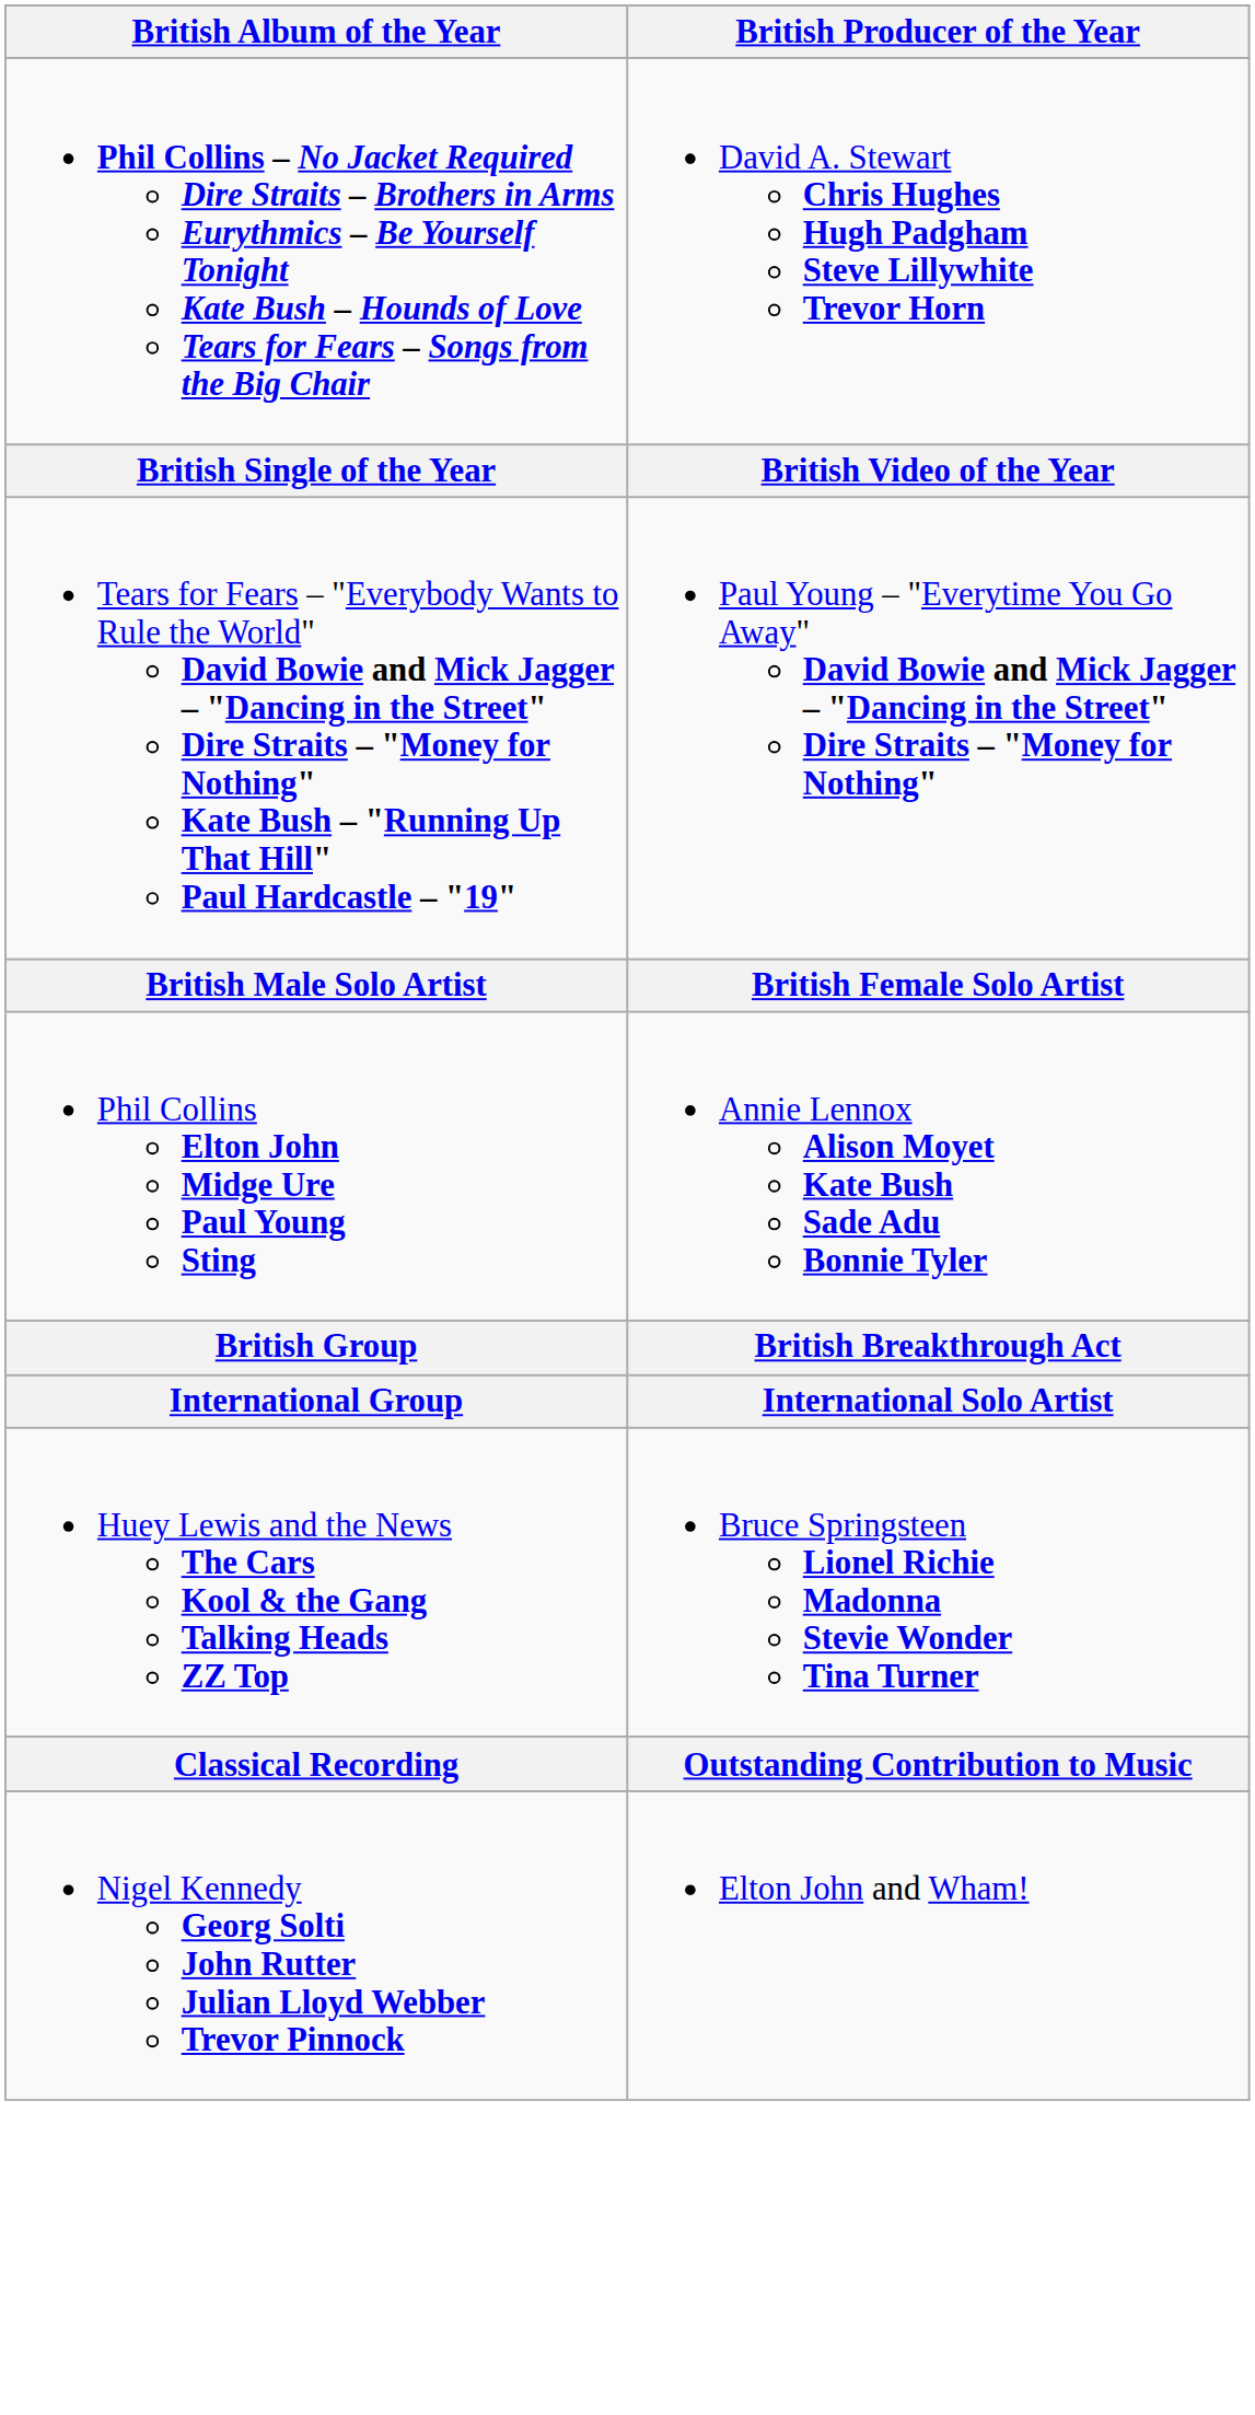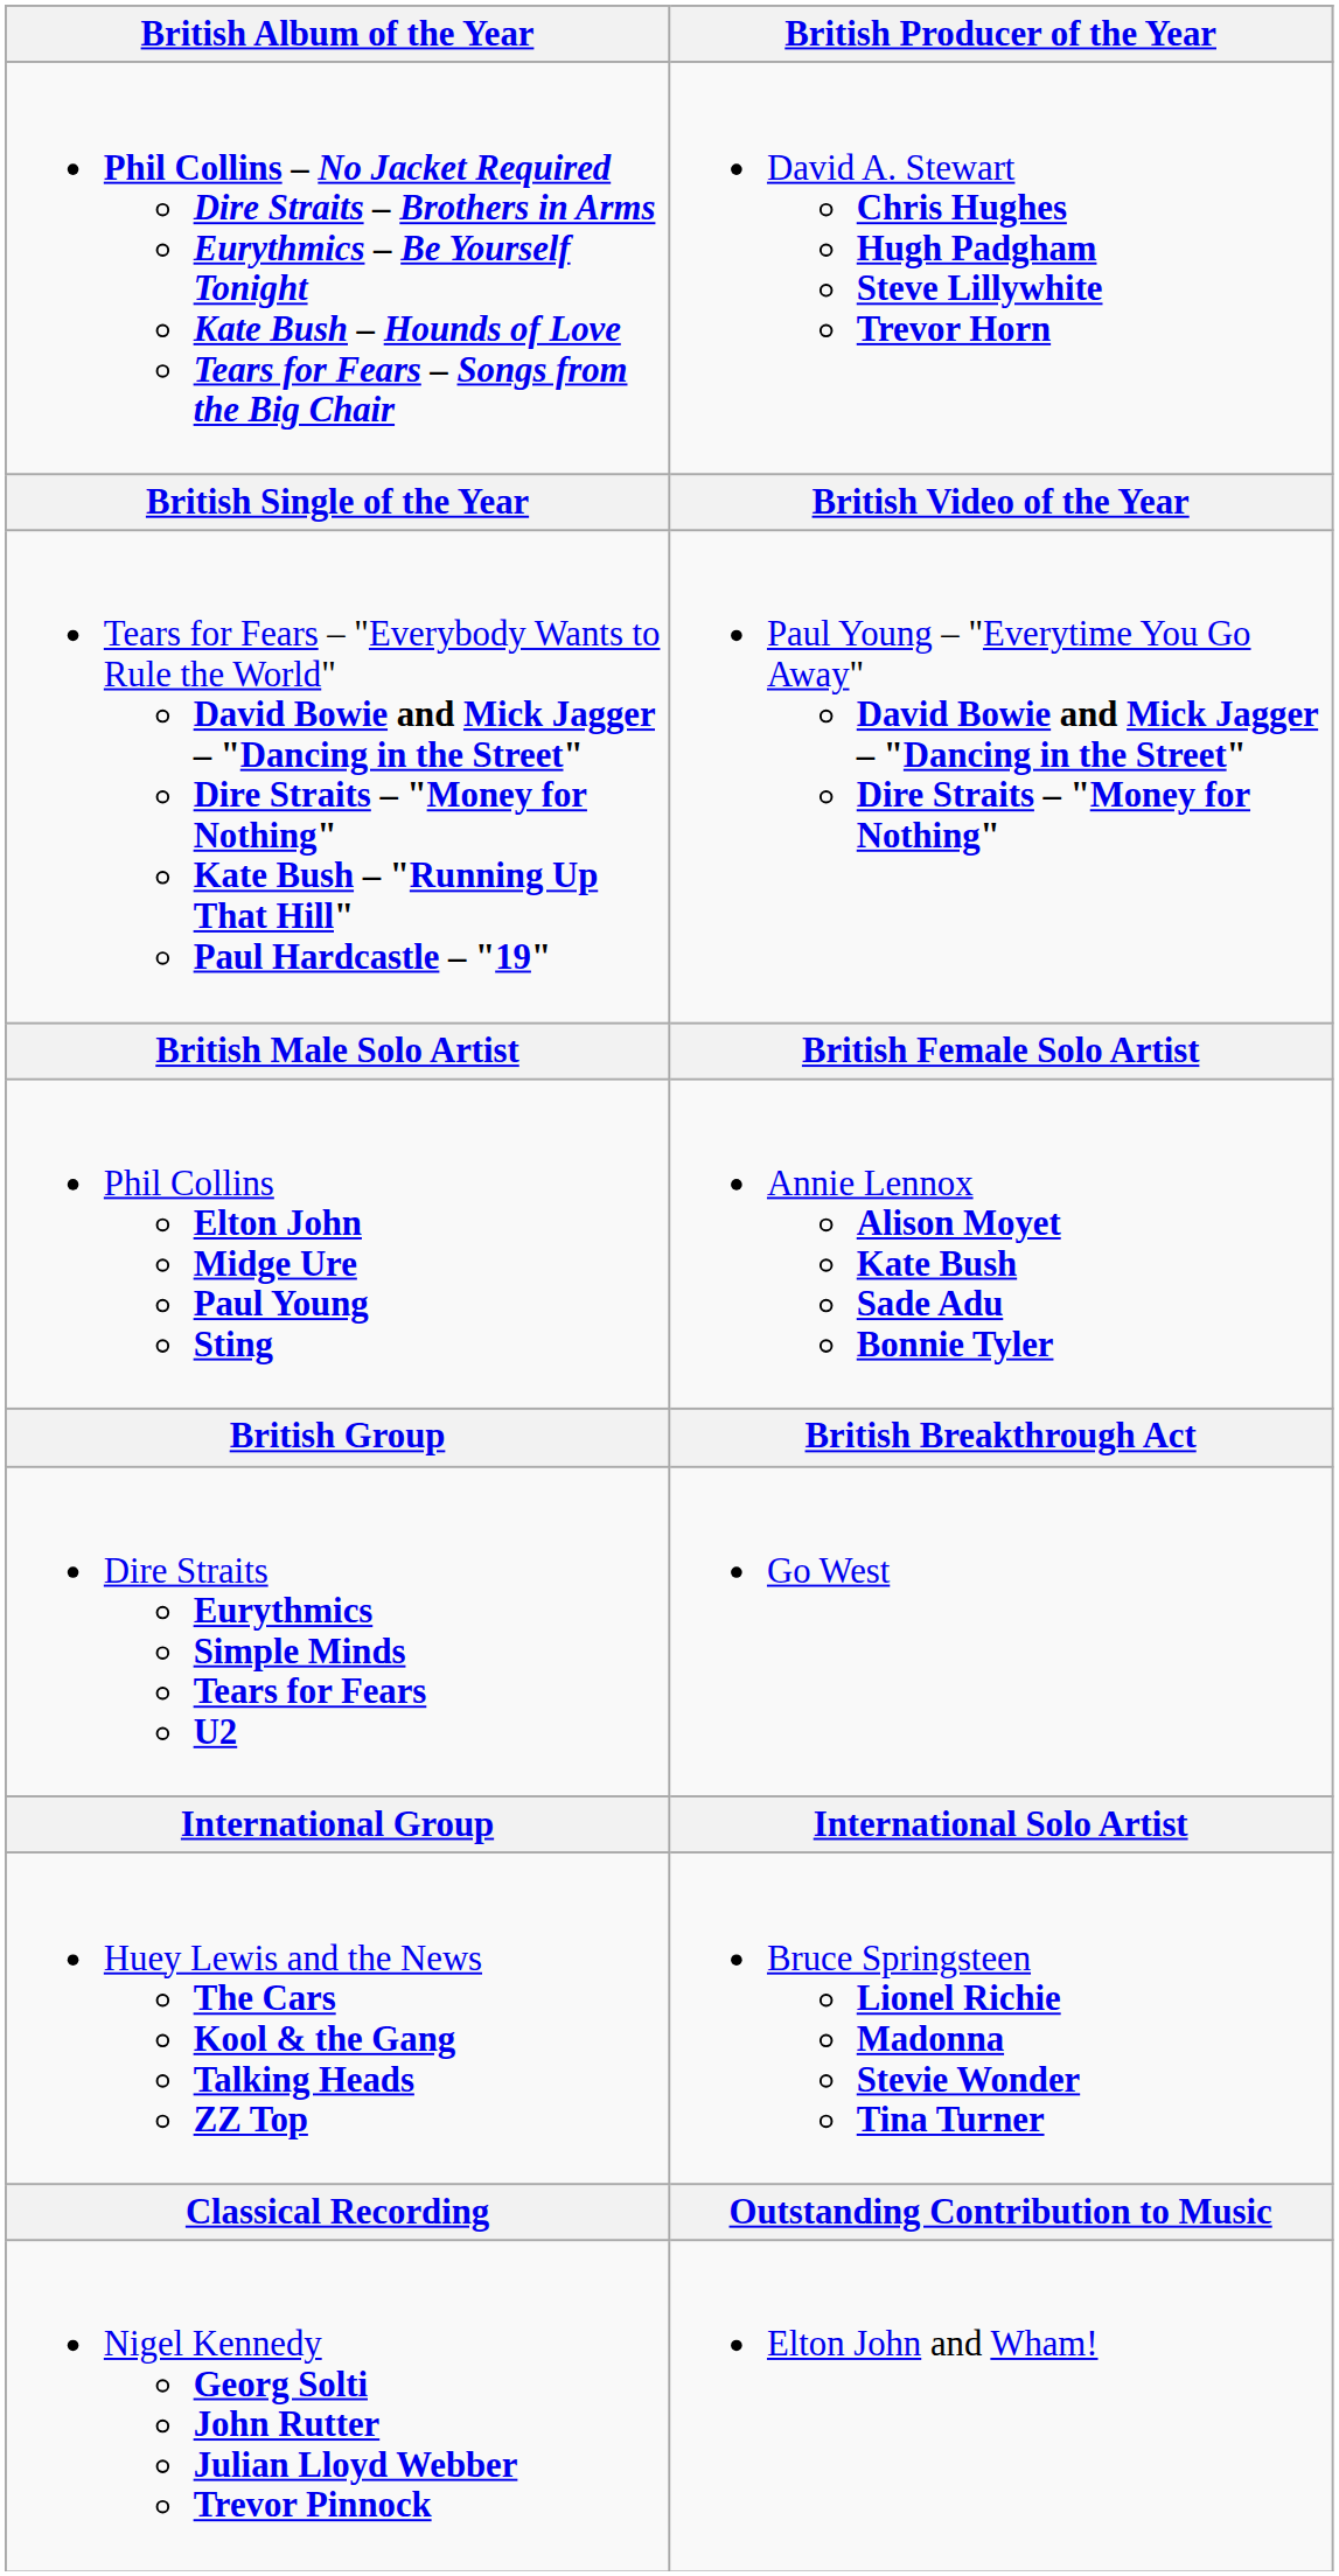+ row: Dire Straits Eurythmics Simple Minds Tears for Fears U2 | Go West
